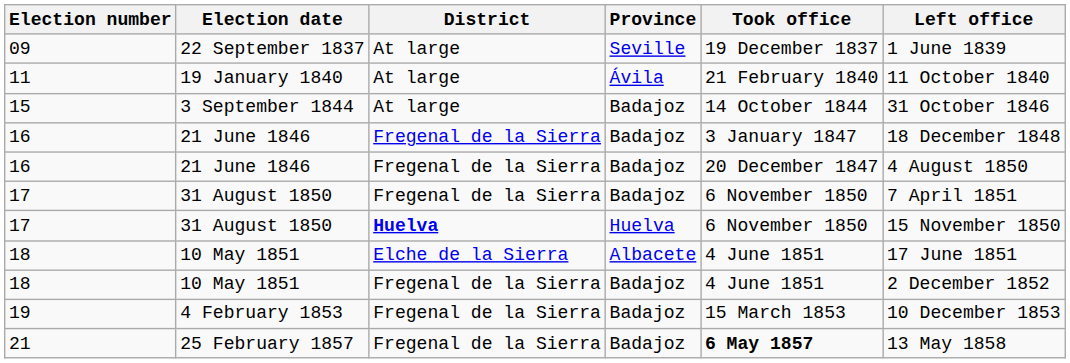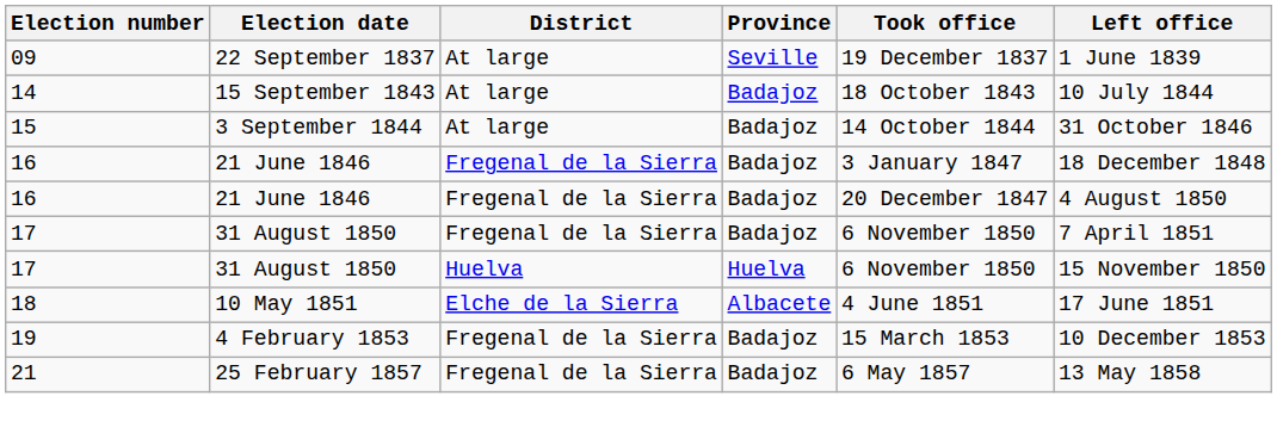- row: 11 | 19 January 1840 | At large | Ávila | 21 February 1840 | 11 October 1840
+ row: 14 | 15 September 1843 | At large | Badajoz | 18 October 1843 | 10 July 1844
17 / Huelva | District: bold -> normal
- row: 18 | 10 May 1851 | Fregenal de la Sierra | Badajoz | 4 June 1851 | 2 December 1852
21 | Took office: bold -> normal
